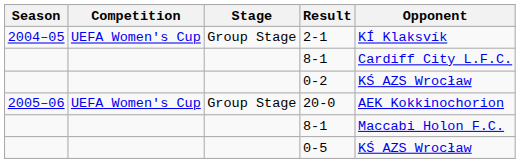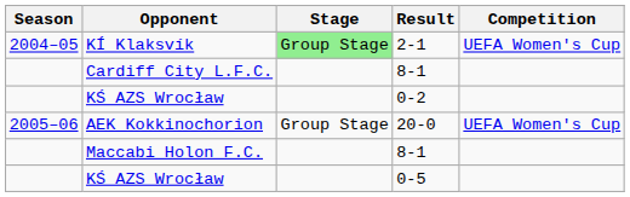columns swapped: Competition <-> Opponent
2-1 | Stage: no background -> lightgreen background
